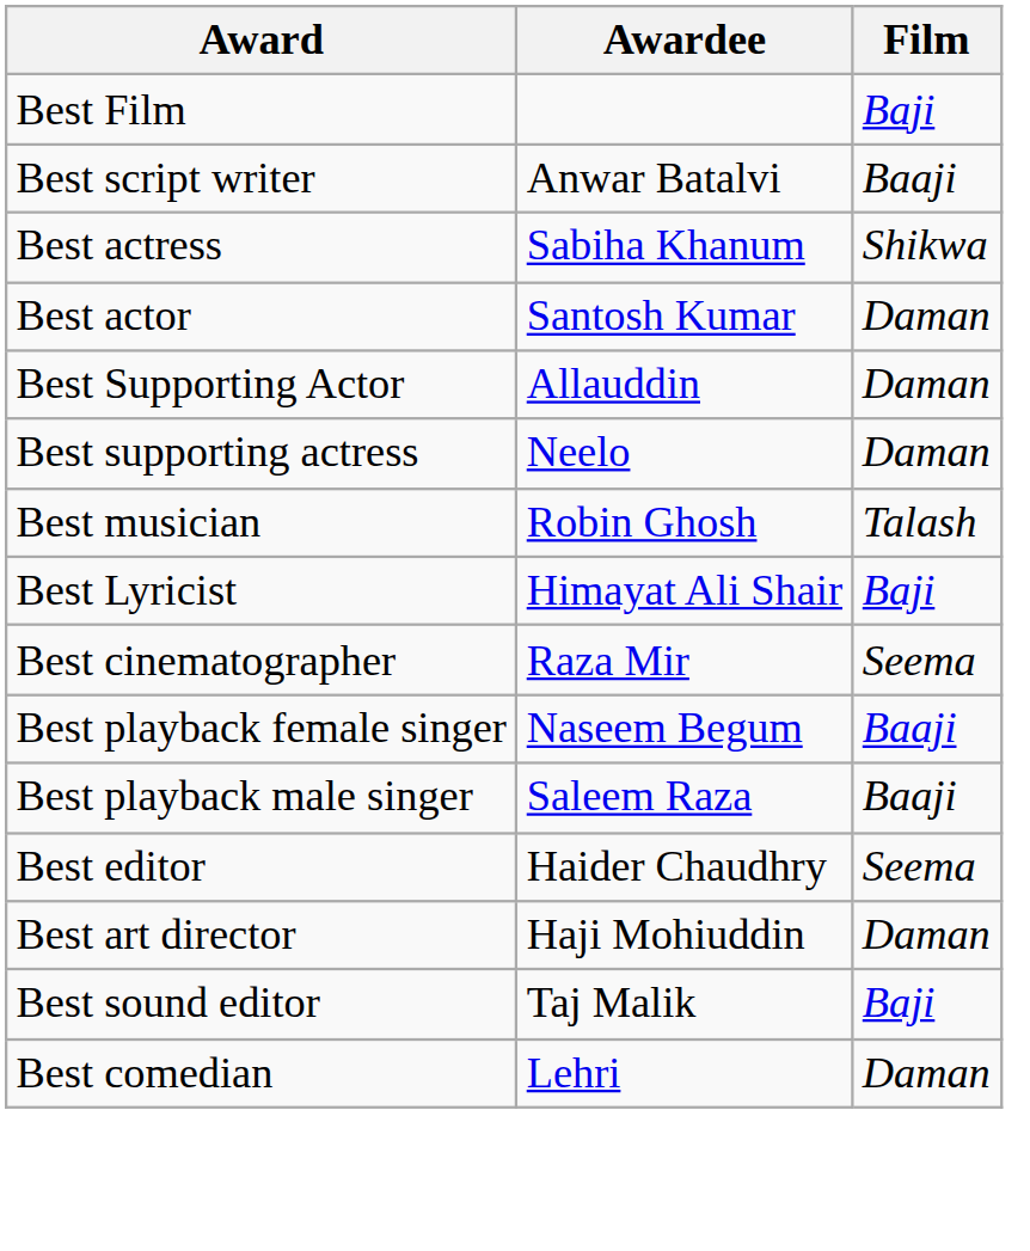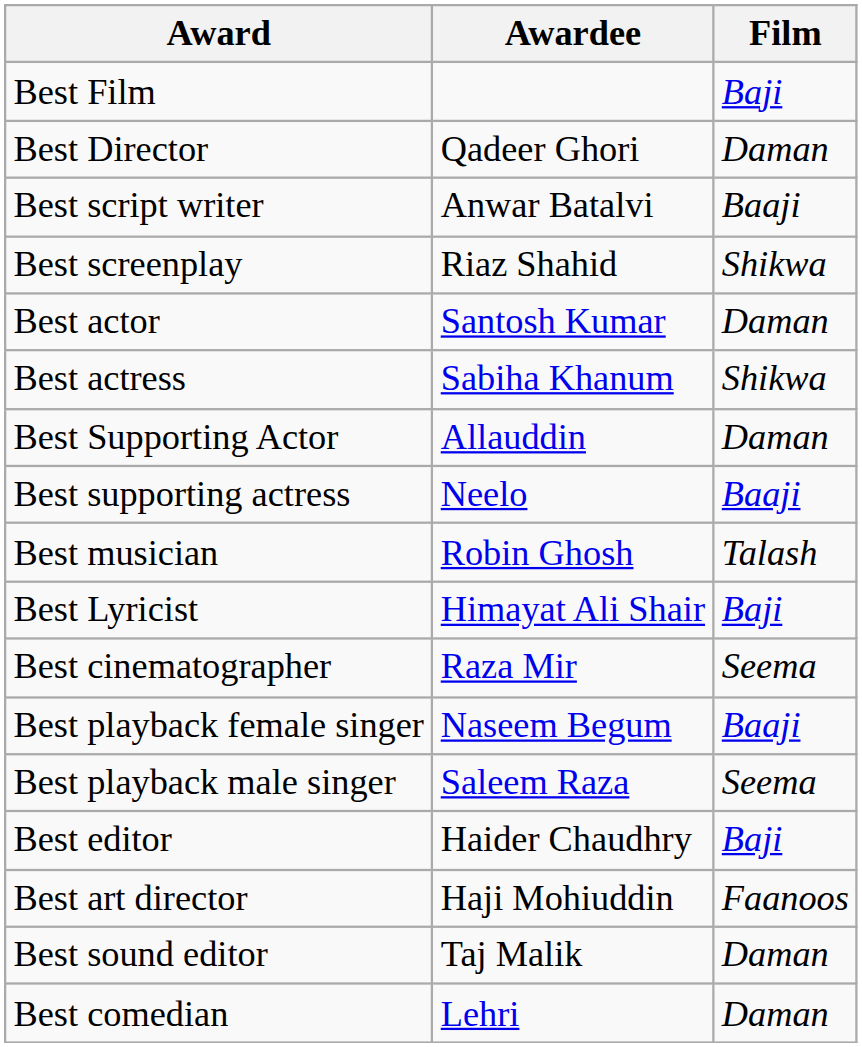+ row: Best Director | Qadeer Ghori | Daman
+ row: Best screenplay | Riaz Shahid | Shikwa
rows swapped: Best actor <-> Best actress
Best supporting actress | Film: Daman -> Baaji
Best playback male singer | Film: Baaji -> Seema
Best editor | Film: Seema -> Baji
Best art director | Film: Daman -> Faanoos
Best sound editor | Film: Baji -> Daman
